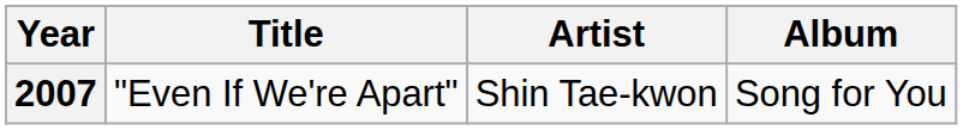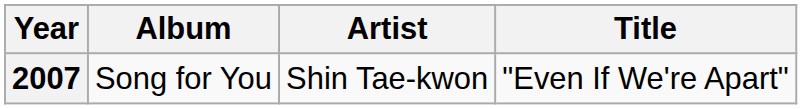columns swapped: Title <-> Album
